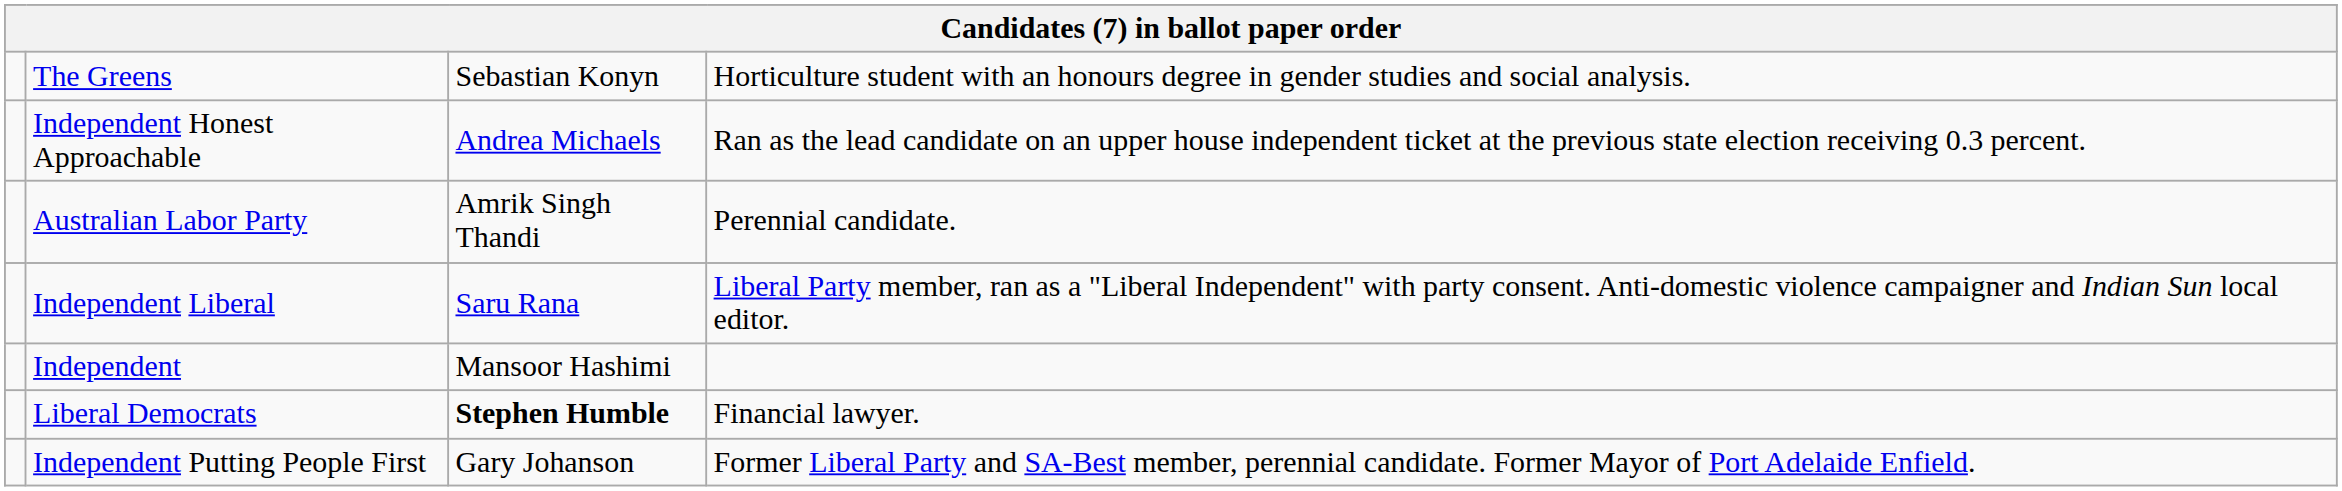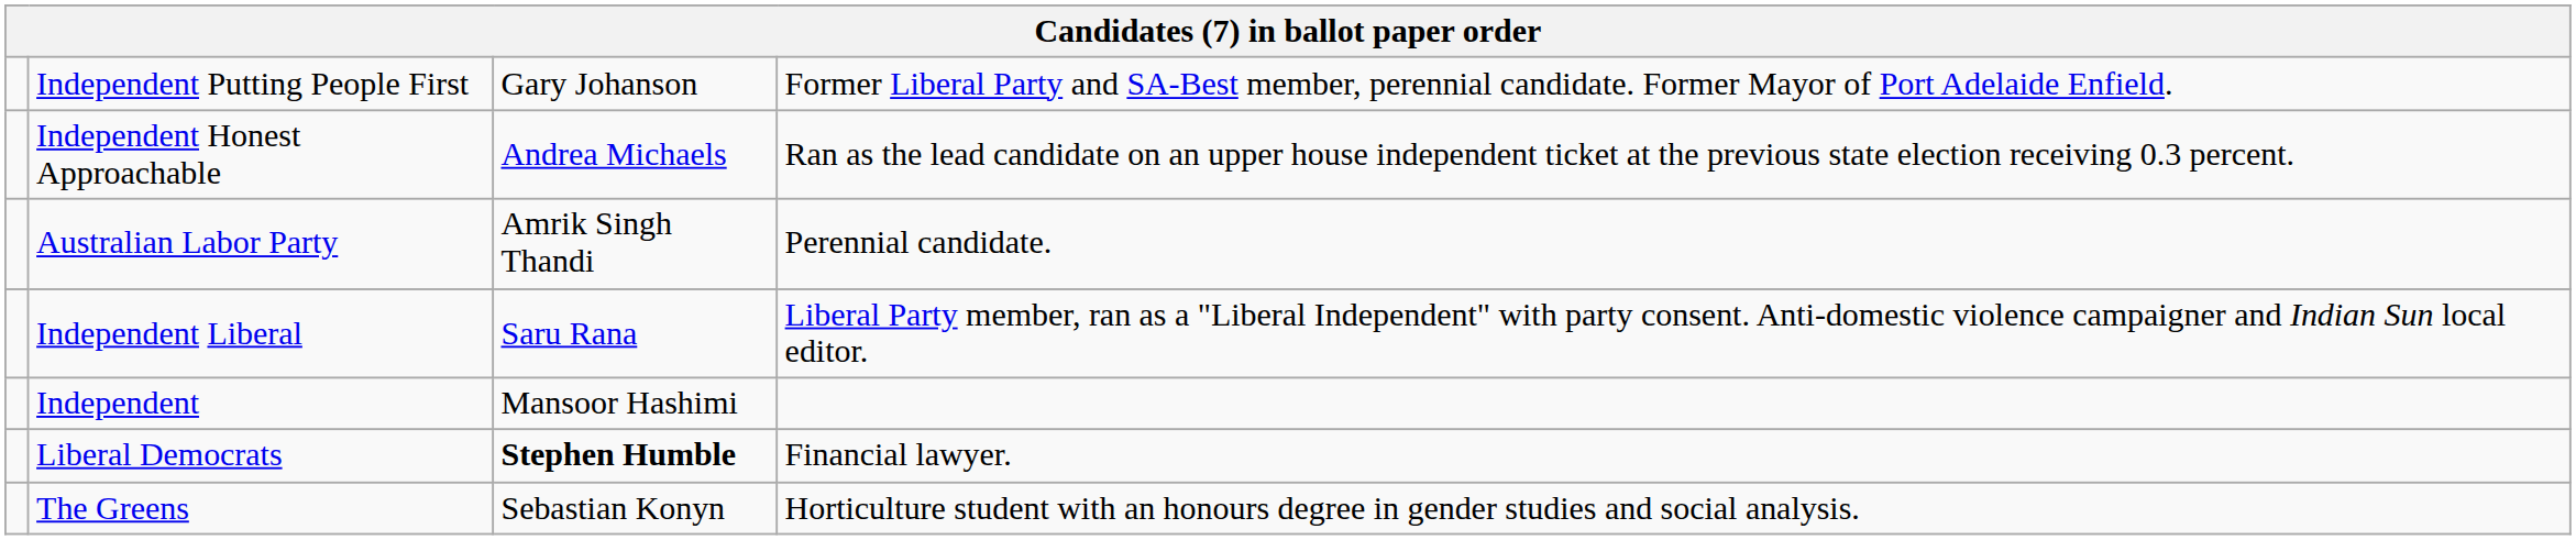rows swapped: Independent Putting People First <-> The Greens
